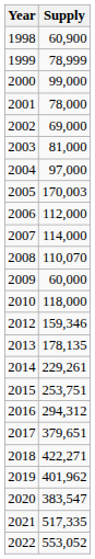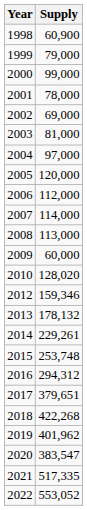1999 | Supply: 78,999 -> 79,000
2005 | Supply: 170,003 -> 120,000
2008 | Supply: 110,070 -> 113,000
2010 | Supply: 118,000 -> 128,020
2013 | Supply: 178,135 -> 178,132
2015 | Supply: 253,751 -> 253,748
2018 | Supply: 422,271 -> 422,268
